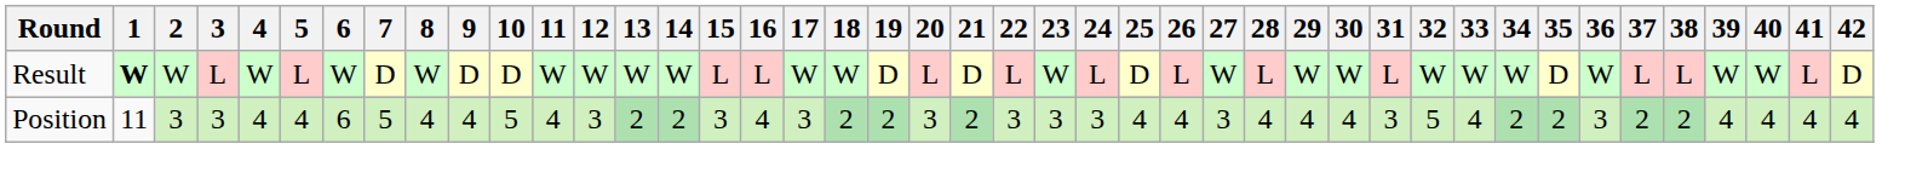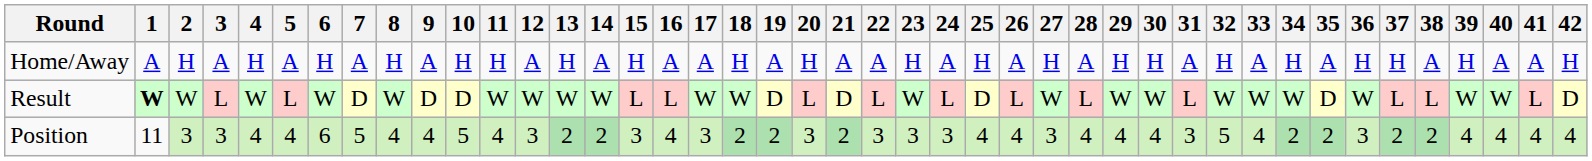+ row: Home/Away | A | H | A | H | A | H | A | H | A | H | H | A | H | A | H | A | A | H | A | H | A | A | H | A | H | A | H | A | H | H | A | H | A | H | A | H | H | A | H | A | A | H
